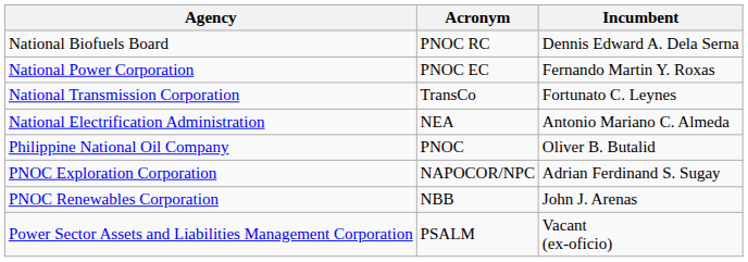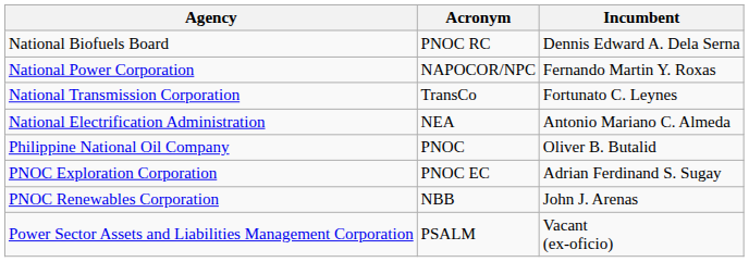National Power Corporation | Acronym: PNOC EC -> NAPOCOR/NPC
PNOC Exploration Corporation | Acronym: NAPOCOR/NPC -> PNOC EC
